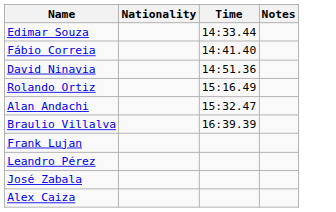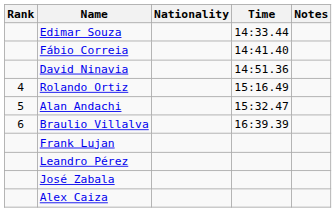+ column: Rank | 4 | 5 | 6
